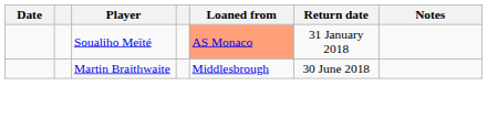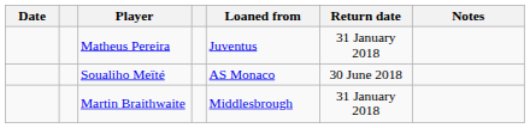+ row: Matheus Pereira | Juventus | 31 January 2018
Soualiho Meïté | Loaned from: lightsalmon background -> no background
Soualiho Meïté | Return date: 31 January 2018 -> 30 June 2018
Martin Braithwaite | Return date: 30 June 2018 -> 31 January 2018
